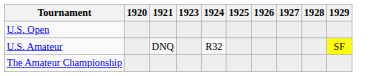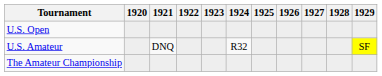+ column: 1922
